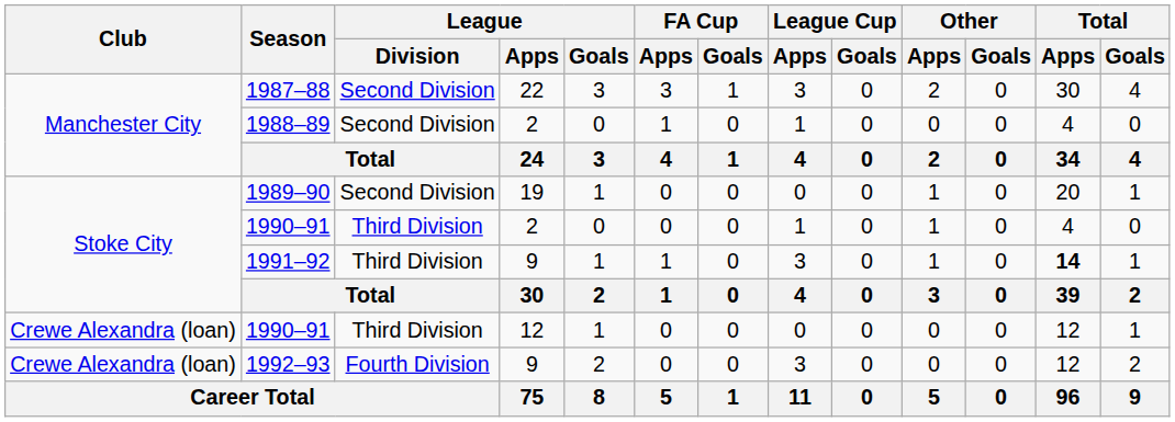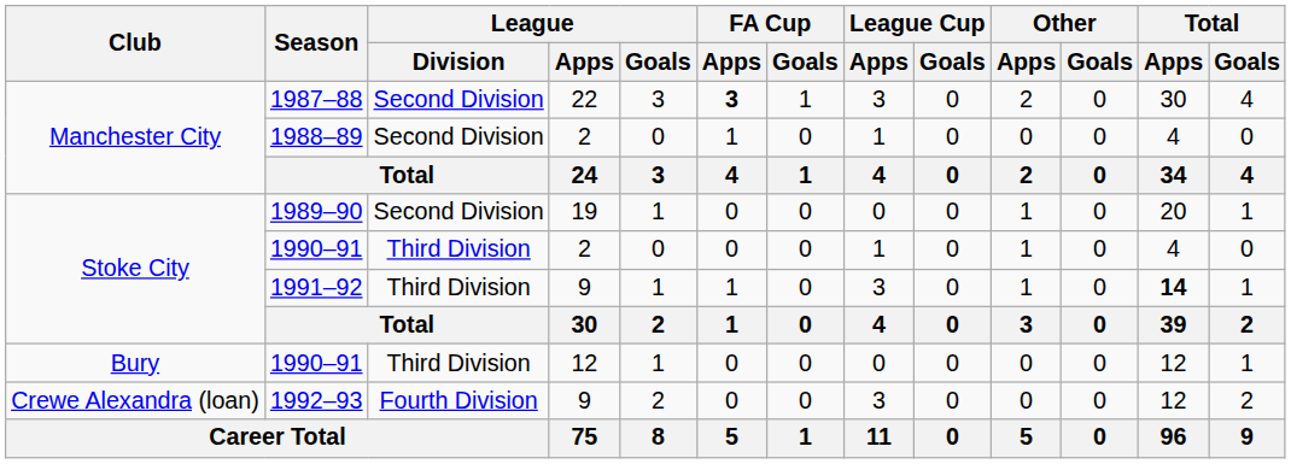1987–88 | FA Cup / Apps: normal -> bold
1990–91 / 12 | Club: Crewe Alexandra (loan) -> Bury
